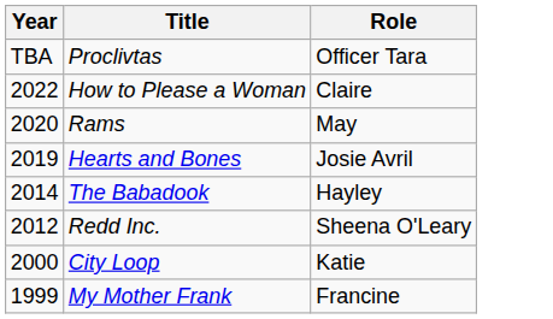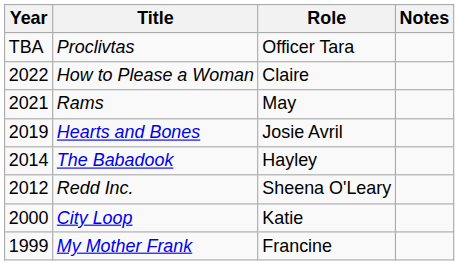+ column: Notes
Rams | Year: 2020 -> 2021
